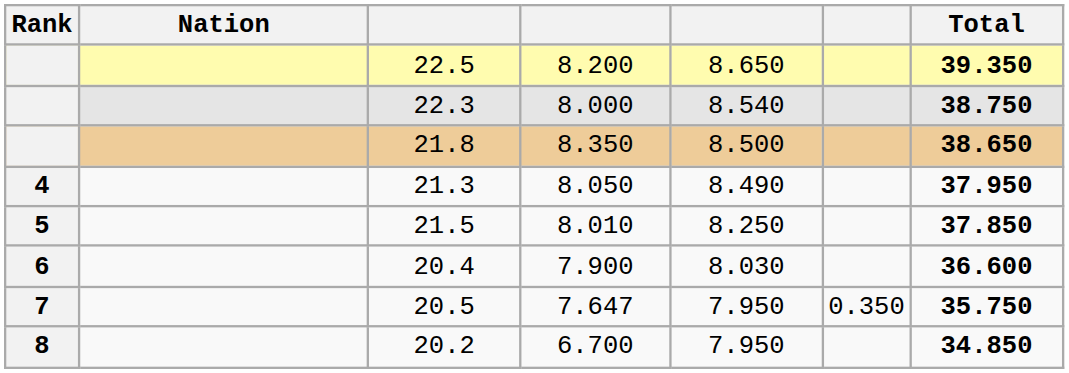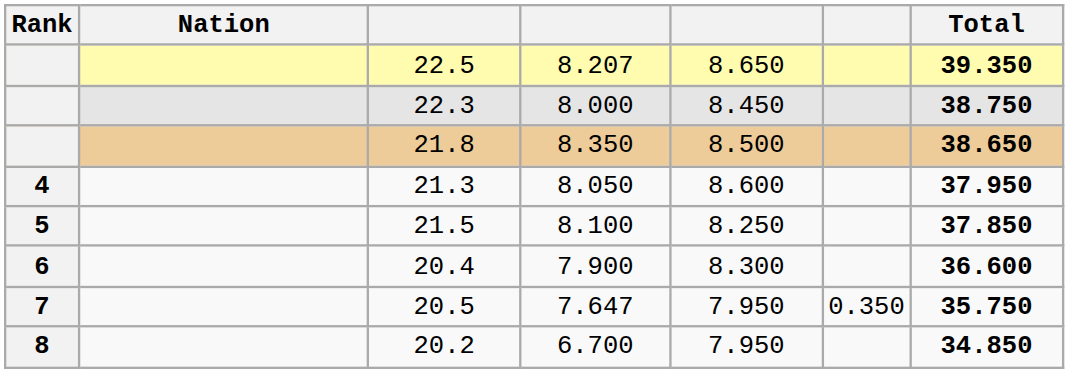22.5 | column 4: 8.200 -> 8.207
22.3 | column 5: 8.540 -> 8.450
21.3 | column 5: 8.490 -> 8.600
21.5 | column 4: 8.010 -> 8.100
20.4 | column 5: 8.030 -> 8.300
